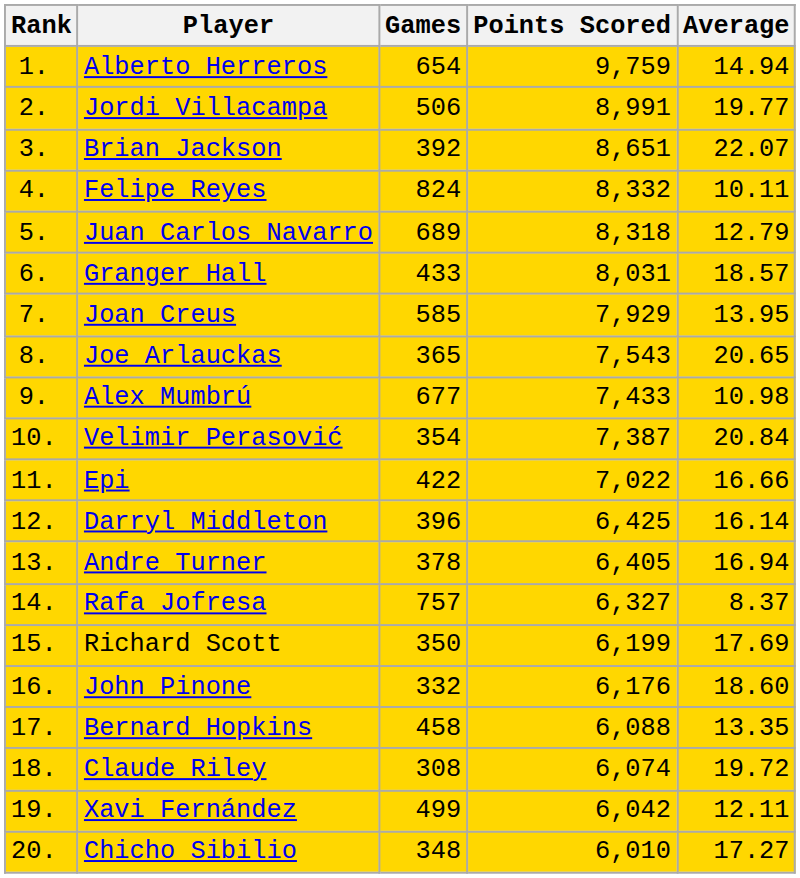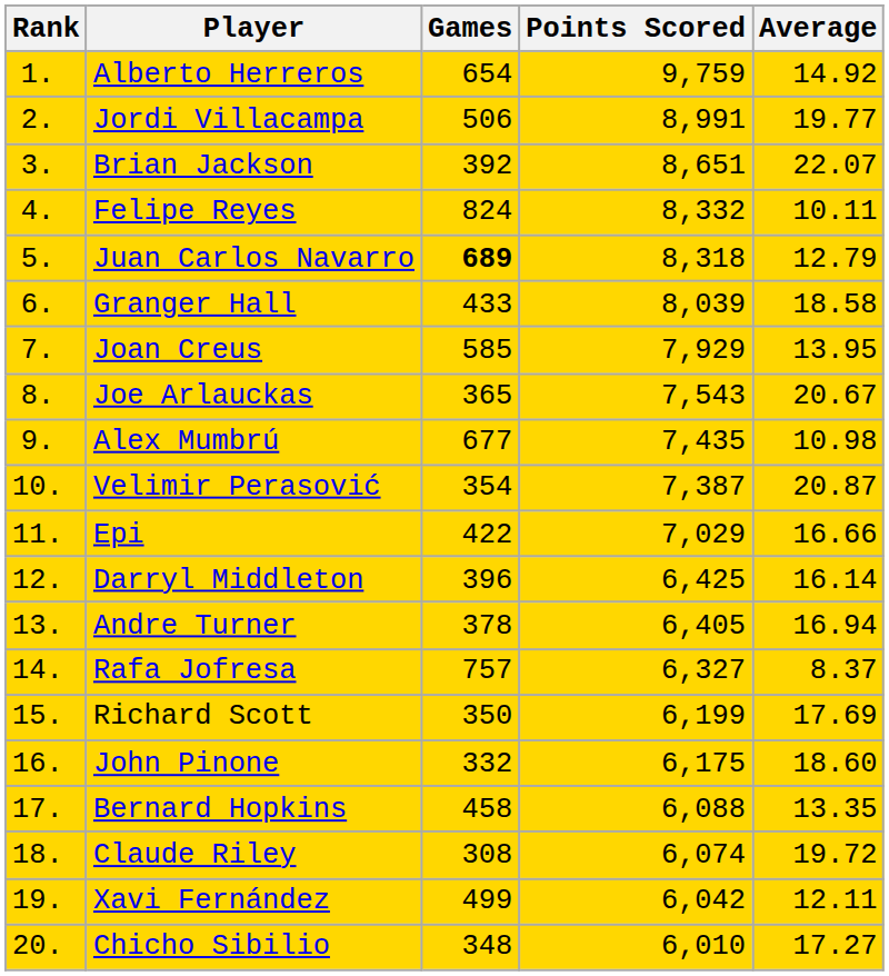Alberto Herreros | Average: 14.94 -> 14.92
Juan Carlos Navarro | Games: normal -> bold
Granger Hall | Points Scored: 8,031 -> 8,039
Granger Hall | Average: 18.57 -> 18.58
Joe Arlauckas | Average: 20.65 -> 20.67
Alex Mumbrú | Points Scored: 7,433 -> 7,435
Velimir Perasović | Average: 20.84 -> 20.87
Epi | Points Scored: 7,022 -> 7,029
John Pinone | Points Scored: 6,176 -> 6,175
